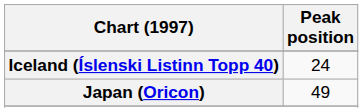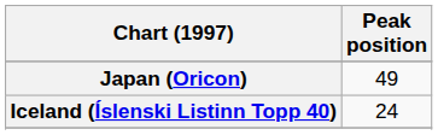rows swapped: Iceland (Íslenski Listinn Topp 40) <-> Japan (Oricon)
